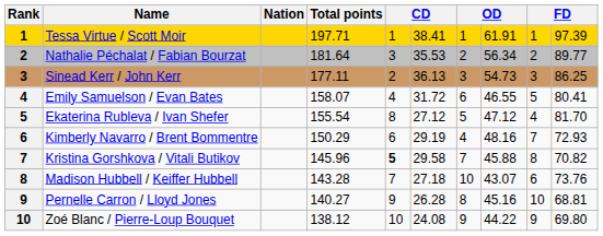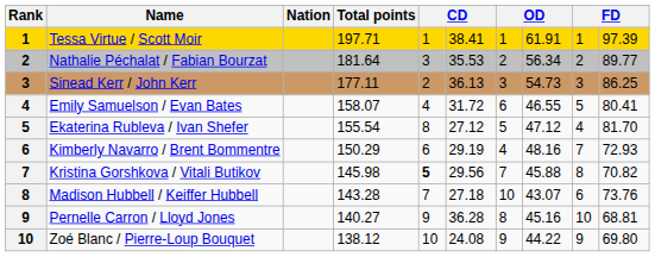Kristina Gorshkova / Vitali Butikov | Total points: 145.96 -> 145.98
Kristina Gorshkova / Vitali Butikov | column 6: 29.58 -> 29.56
Pernelle Carron / Lloyd Jones | column 6: 26.28 -> 36.28
